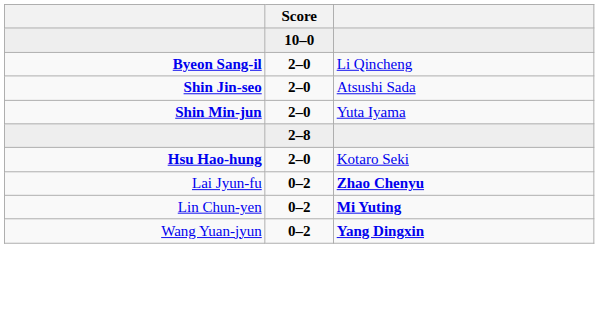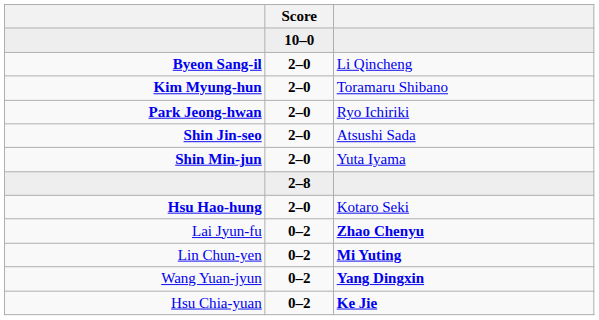+ row: Kim Myung-hun | 2–0 | Toramaru Shibano
+ row: Park Jeong-hwan | 2–0 | Ryo Ichiriki
+ row: Hsu Chia-yuan | 0–2 | Ke Jie
